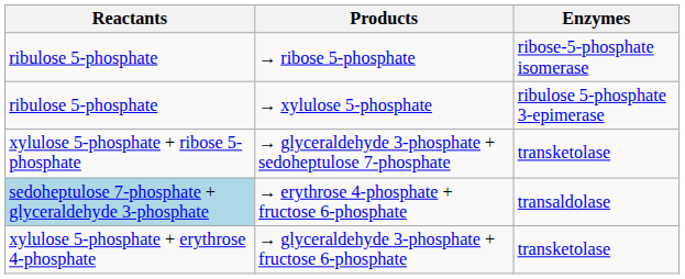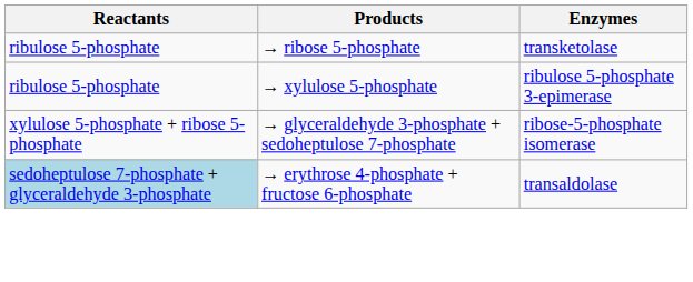→ ribose 5-phosphate | Enzymes: ribose-5-phosphate isomerase -> transketolase
→ glyceraldehyde 3-phosphate + sedoheptulose 7-phosphate | Enzymes: transketolase -> ribose-5-phosphate isomerase
- row: xylulose 5-phosphate + erythrose 4-phosphate | → glyceraldehyde 3-phosphate + fructose 6-phosphate | transketolase
